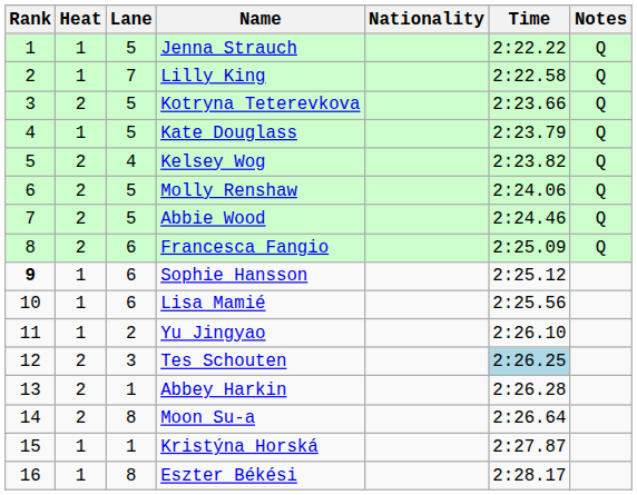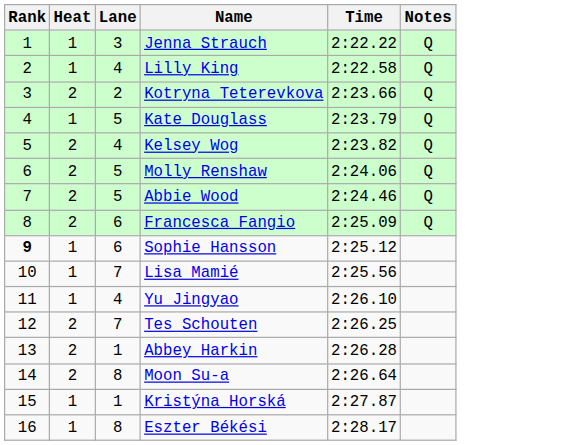- column: Nationality
Jenna Strauch | Lane: 5 -> 3
Lilly King | Lane: 7 -> 4
Kotryna Teterevkova | Lane: 5 -> 2
Lisa Mamié | Lane: 6 -> 7
Yu Jingyao | Lane: 2 -> 4
Tes Schouten | Lane: 3 -> 7
Tes Schouten | Time: lightblue background -> no background
